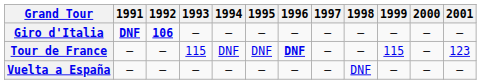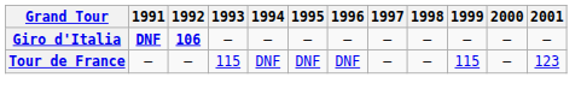Tour de France | 1996: bold -> normal
- row: Vuelta a España | — | — | — | — | — | — | — | DNF | — | — | —
